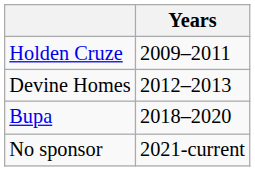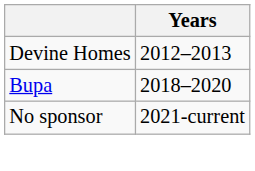- row: Holden Cruze | 2009–2011
